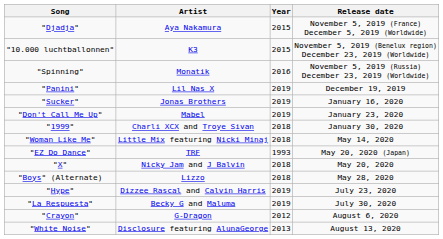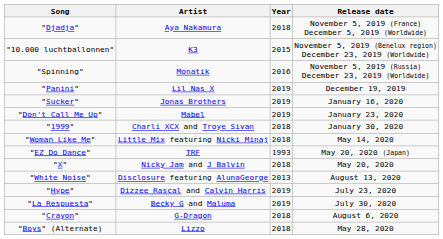"Djadja" | Year: 2015 -> 2018
rows swapped: "Boys" (Alternate) <-> "White Noise"
"Crayon" | Year: 2012 -> 2018
